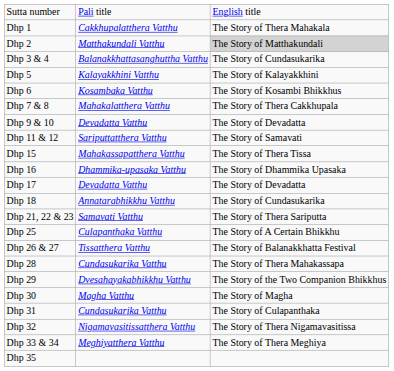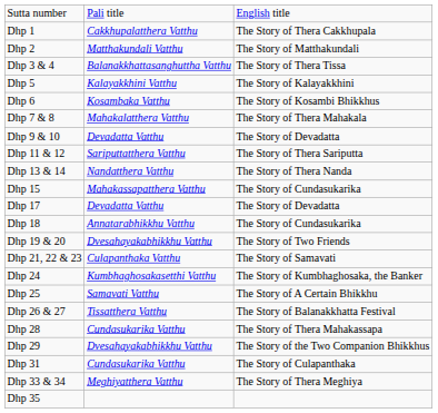Dhp 1 | column 3: The Story of Thera Mahakala -> The Story of Thera Cakkhupala
Dhp 2 | column 3: lightgrey background -> no background
Dhp 3 & 4 | column 3: The Story of Cundasukarika -> The Story of Thera Tissa
Dhp 7 & 8 | column 3: The Story of Thera Cakkhupala -> The Story of Thera Mahakala
Dhp 11 & 12 | column 3: The Story of Samavati -> The Story of Thera Sariputta
+ row: Dhp 13 & 14 | Nandatthera Vatthu | The Story of Thera Nanda
Dhp 15 | column 3: The Story of Thera Tissa -> The Story of Cundasukarika
- row: Dhp 16 | Dhammika-upasaka Vatthu | The Story of Dhammika Upasaka
+ row: Dhp 19 & 20 | Dvesahayakabhikkhu Vatthu | The Story of Two Friends
Dhp 21, 22 & 23 | column 2: Samavati Vatthu -> Culapanthaka Vatthu
Dhp 21, 22 & 23 | column 3: The Story of Thera Sariputta -> The Story of Samavati
+ row: Dhp 24 | Kumbhaghosakasetthi Vatthu | The Story of Kumbhaghosaka, the Banker
Dhp 25 | column 2: Culapanthaka Vatthu -> Samavati Vatthu
- row: Dhp 30 | Magha Vatthu | The Story of Magha
- row: Dhp 32 | Nigamavasitissatthera Vatthu | The Story of Thera Nigamavasitissa
